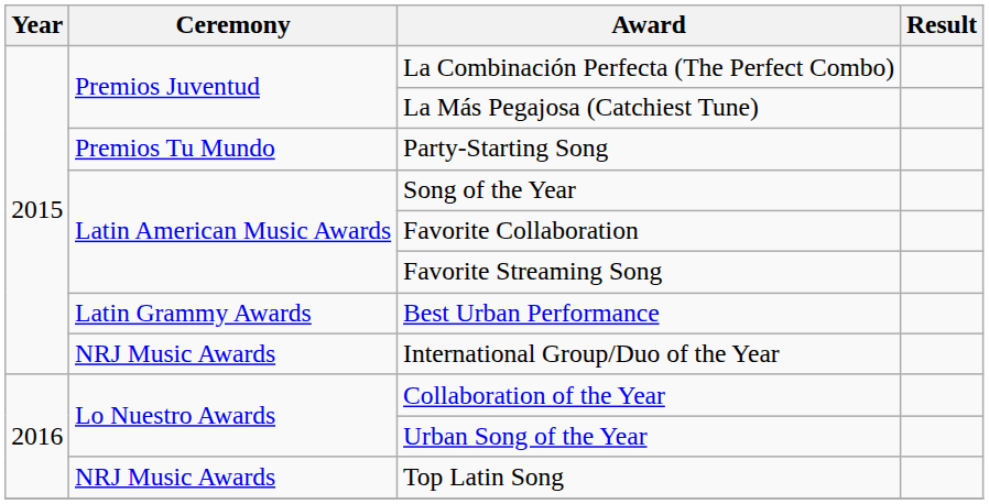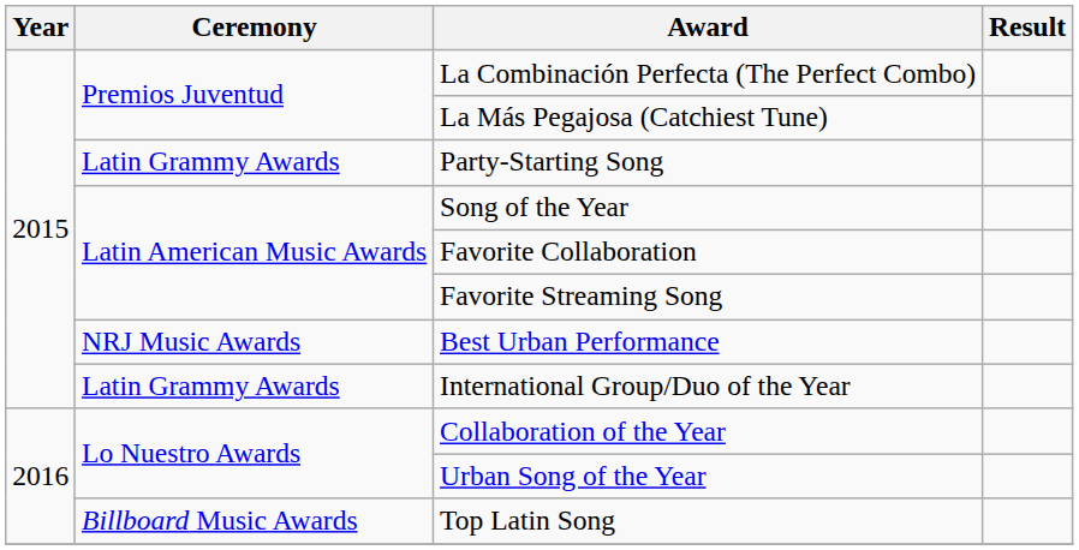Party-Starting Song | Ceremony: Premios Tu Mundo -> Latin Grammy Awards
Best Urban Performance | Ceremony: Latin Grammy Awards -> NRJ Music Awards
International Group/Duo of the Year | Ceremony: NRJ Music Awards -> Latin Grammy Awards
Top Latin Song | Ceremony: NRJ Music Awards -> Billboard Music Awards
